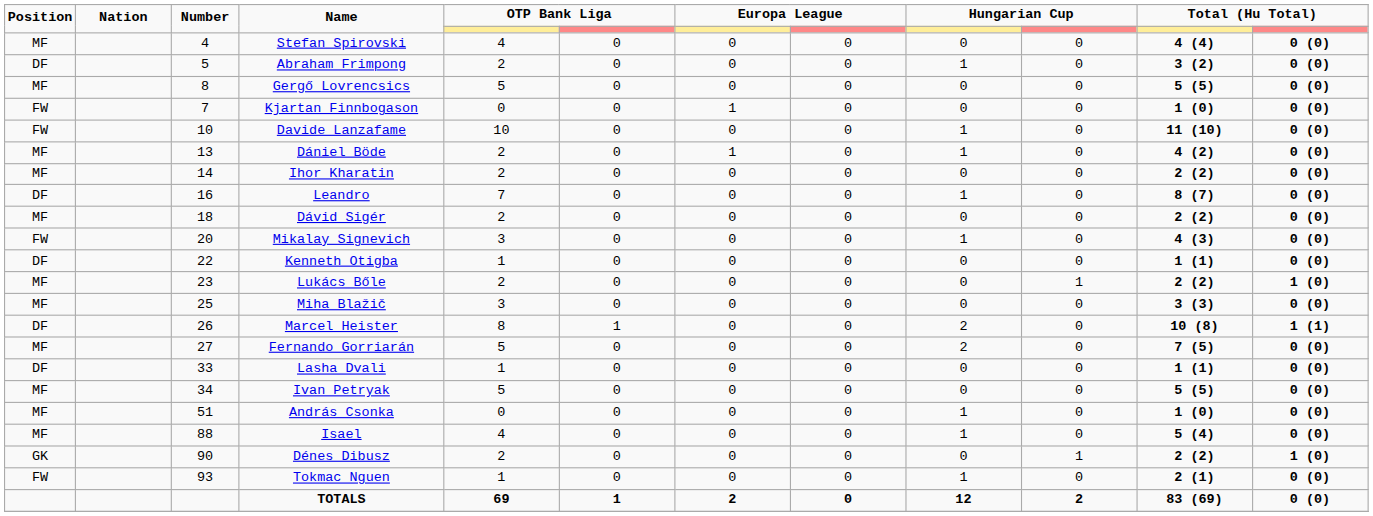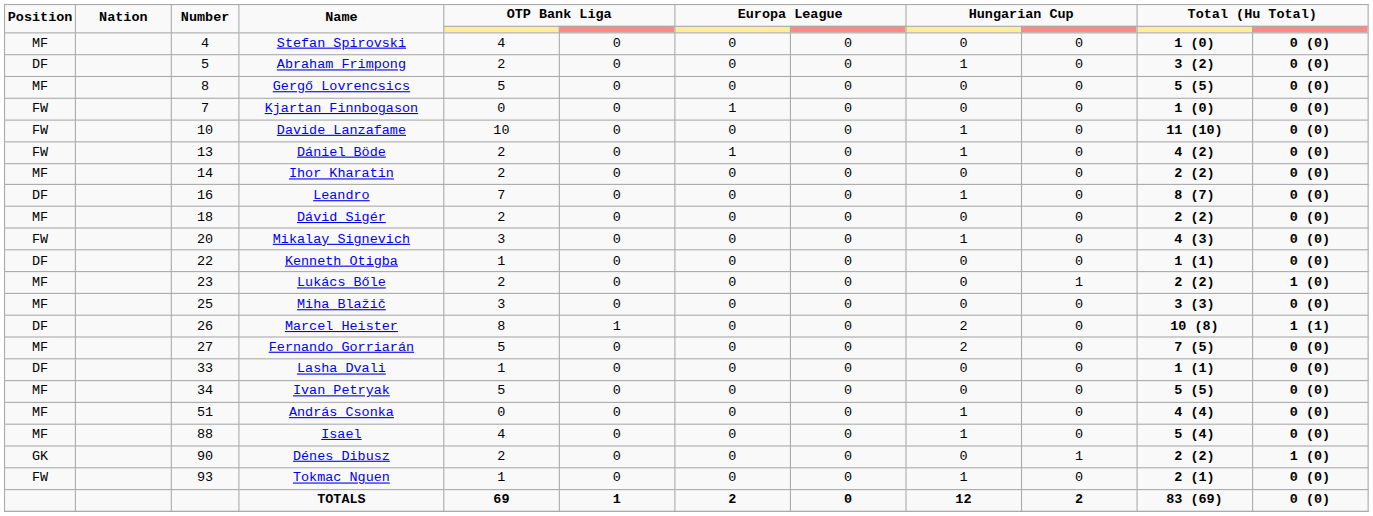Stefan Spirovski | column 11: 4 (4) -> 1 (0)
Dániel Böde | Position: MF -> FW
András Csonka | column 11: 1 (0) -> 4 (4)
